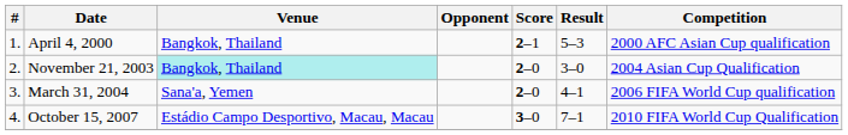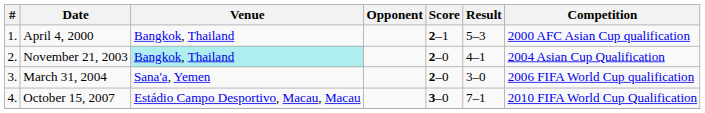November 21, 2003 | Result: 3–0 -> 4–1
March 31, 2004 | Result: 4–1 -> 3–0
